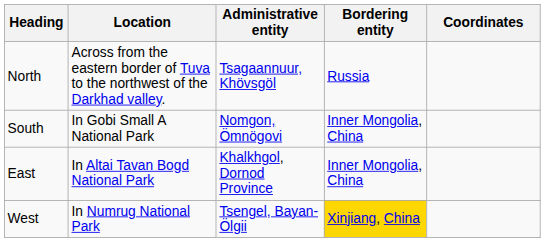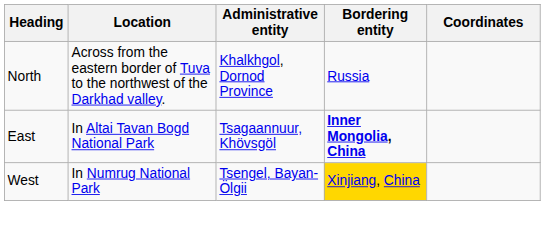North | Administrative entity: Tsagaannuur, Khövsgöl -> Khalkhgol, Dornod Province
- row: South | In Gobi Small A National Park | Nomgon, Ömnögovi | Inner Mongolia, China
East | Administrative entity: Khalkhgol, Dornod Province -> Tsagaannuur, Khövsgöl
East | Bordering entity: normal -> bold
